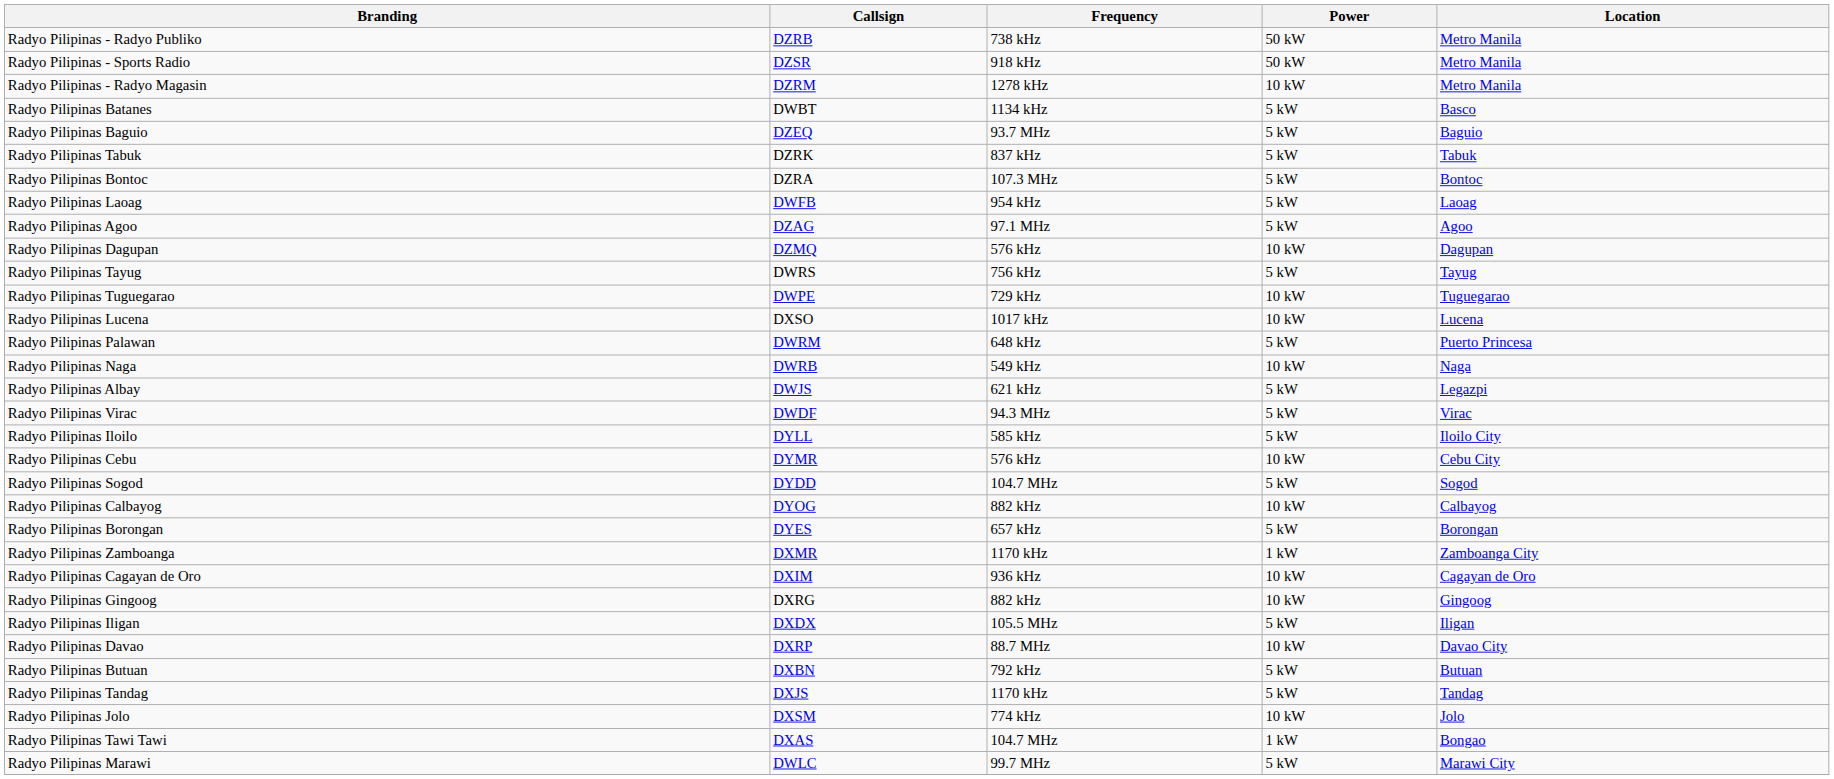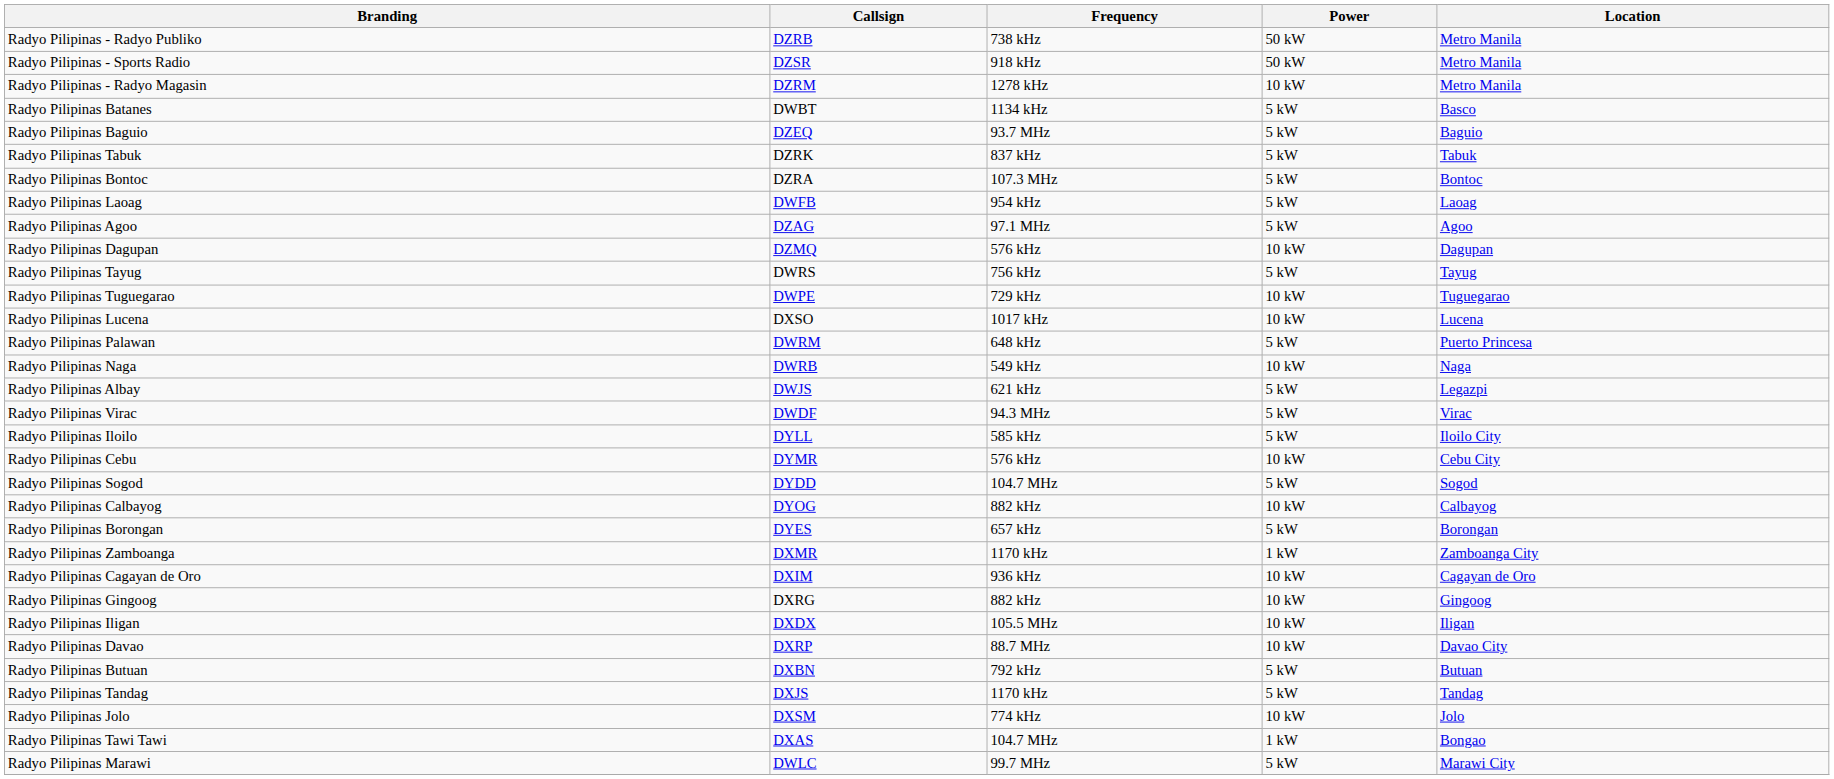Radyo Pilipinas Iligan | Power: 5 kW -> 10 kW
